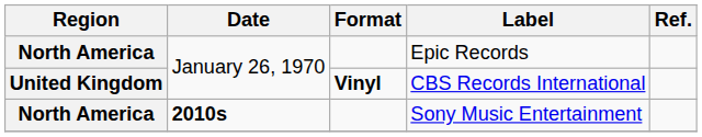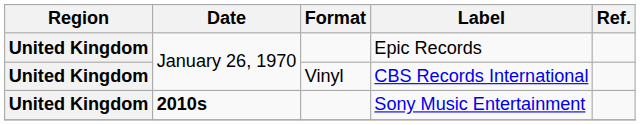Epic Records | Region: North America -> United Kingdom
CBS Records International | Format: bold -> normal
Sony Music Entertainment | Region: North America -> United Kingdom
